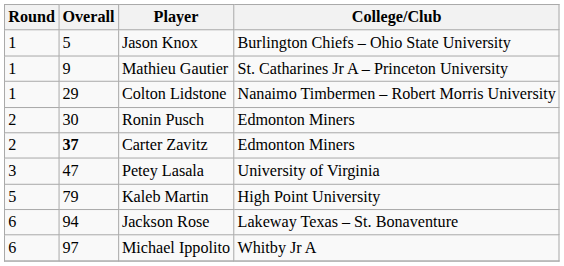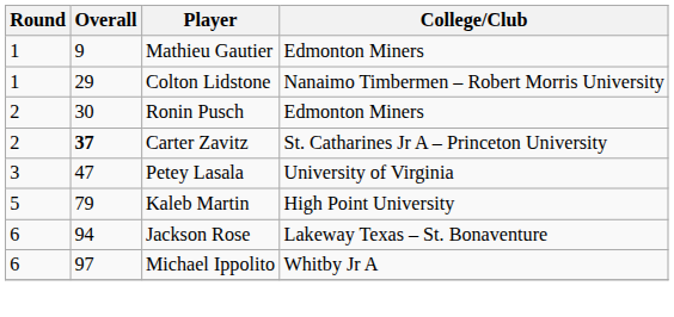- row: 1 | 5 | Jason Knox | Burlington Chiefs – Ohio State University
Mathieu Gautier | College/Club: St. Catharines Jr A – Princeton University -> Edmonton Miners
Carter Zavitz | College/Club: Edmonton Miners -> St. Catharines Jr A – Princeton University
